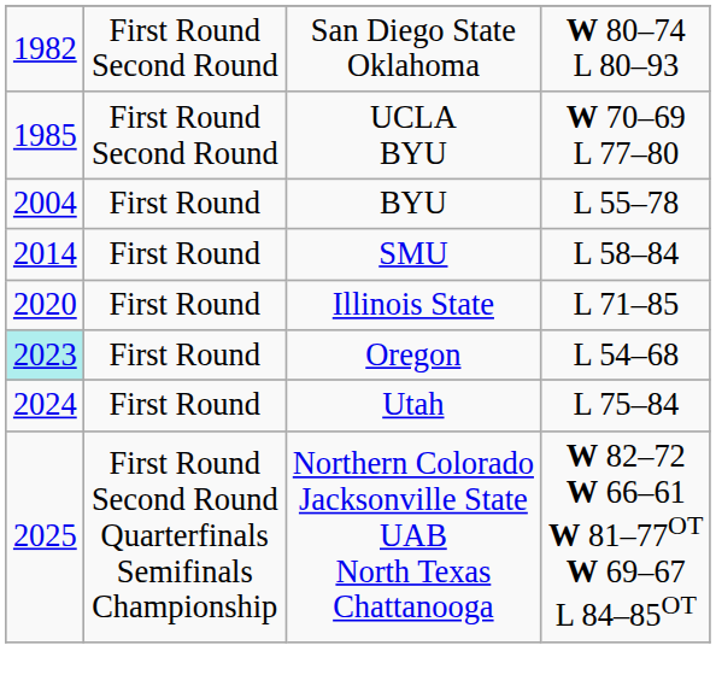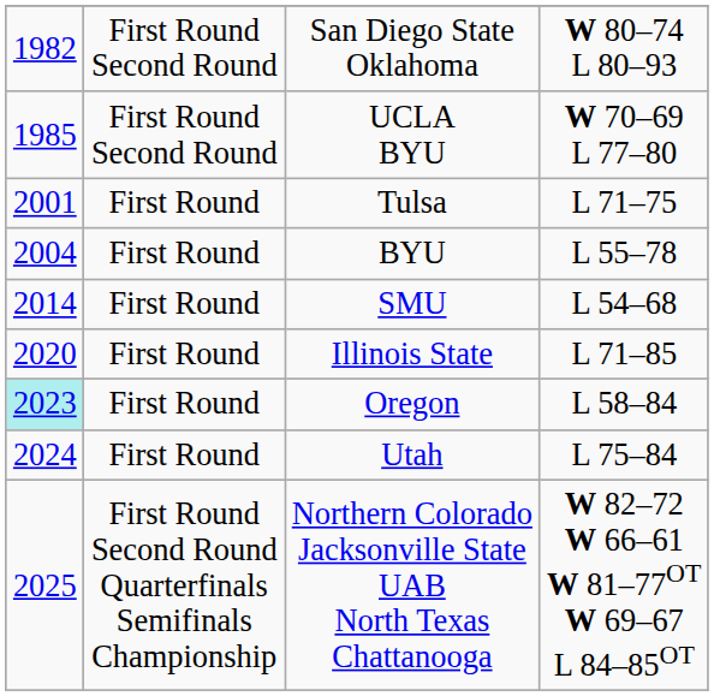+ row: 2001 | First Round | Tulsa | L 71–75
SMU | column 4: L 58–84 -> L 54–68
Oregon | column 4: L 54–68 -> L 58–84
